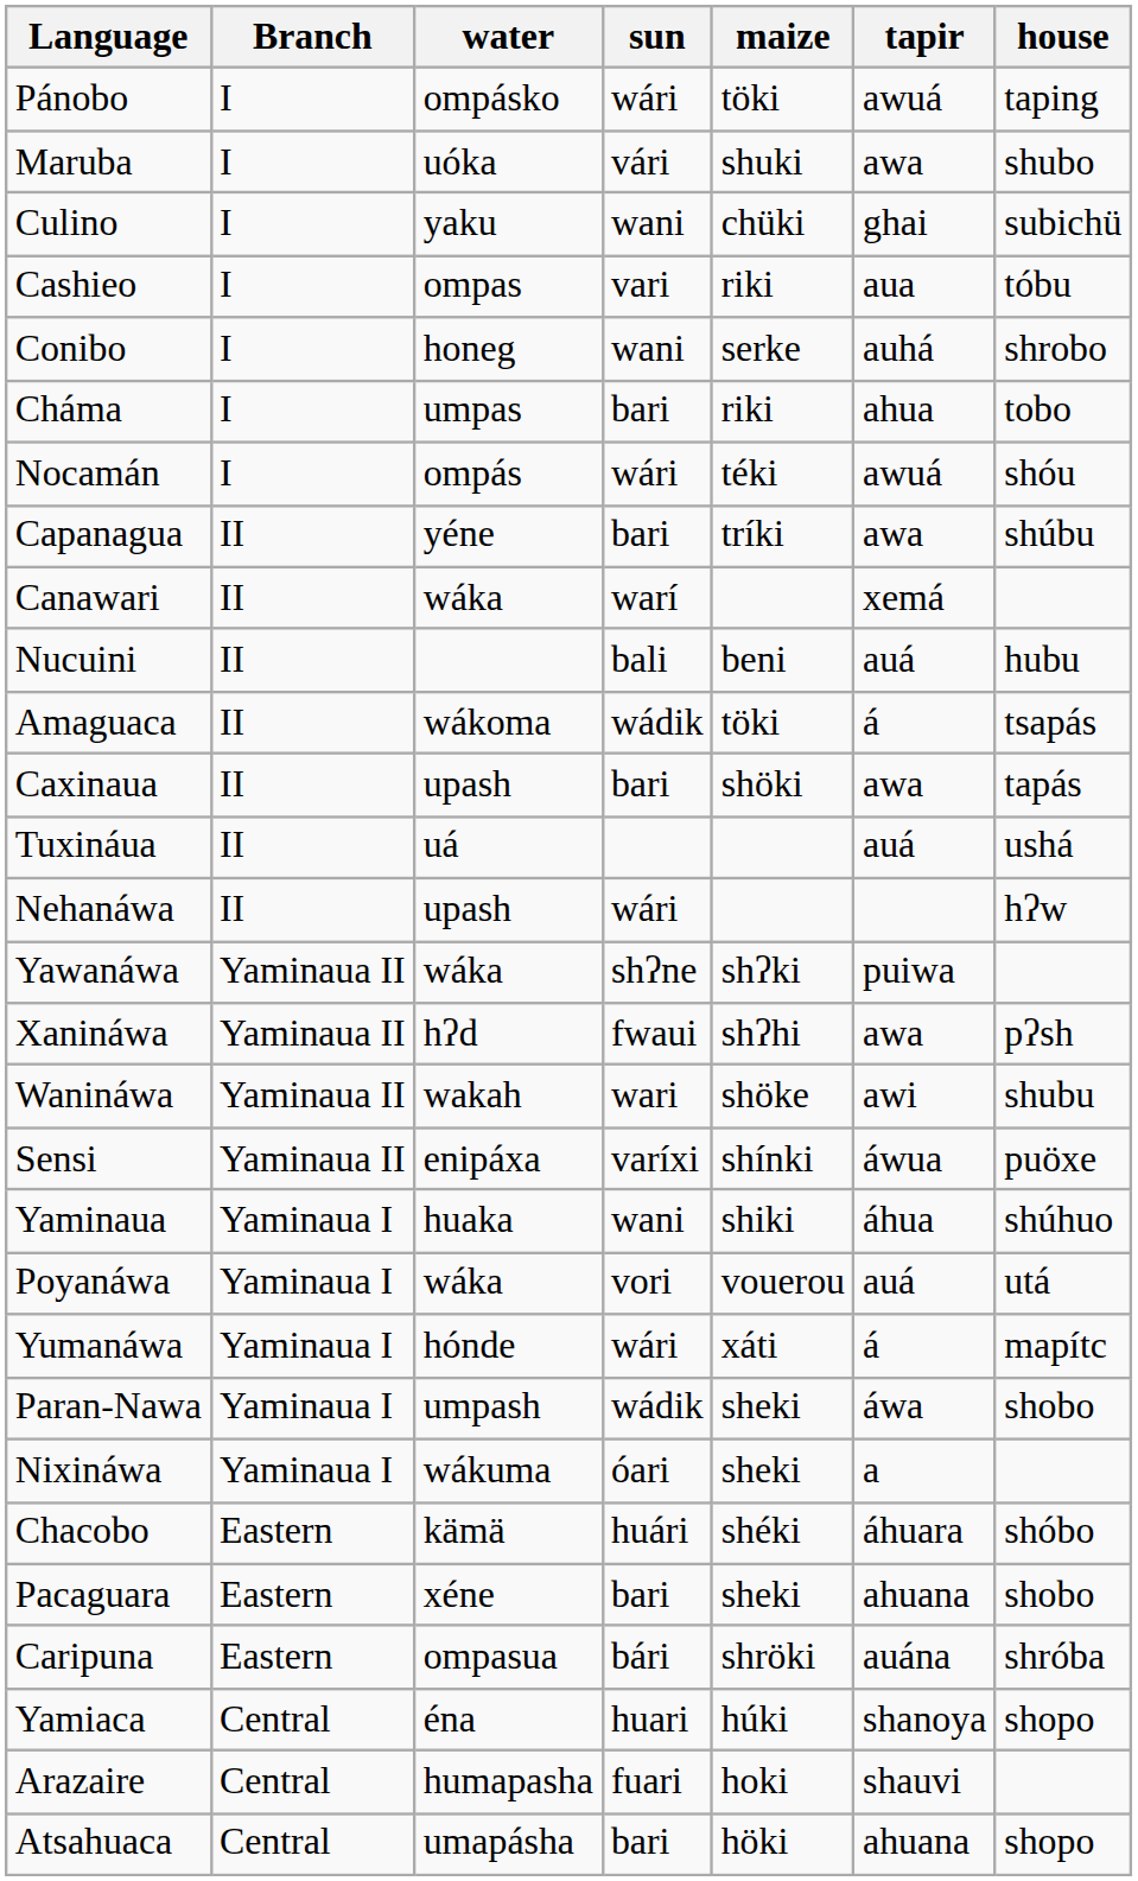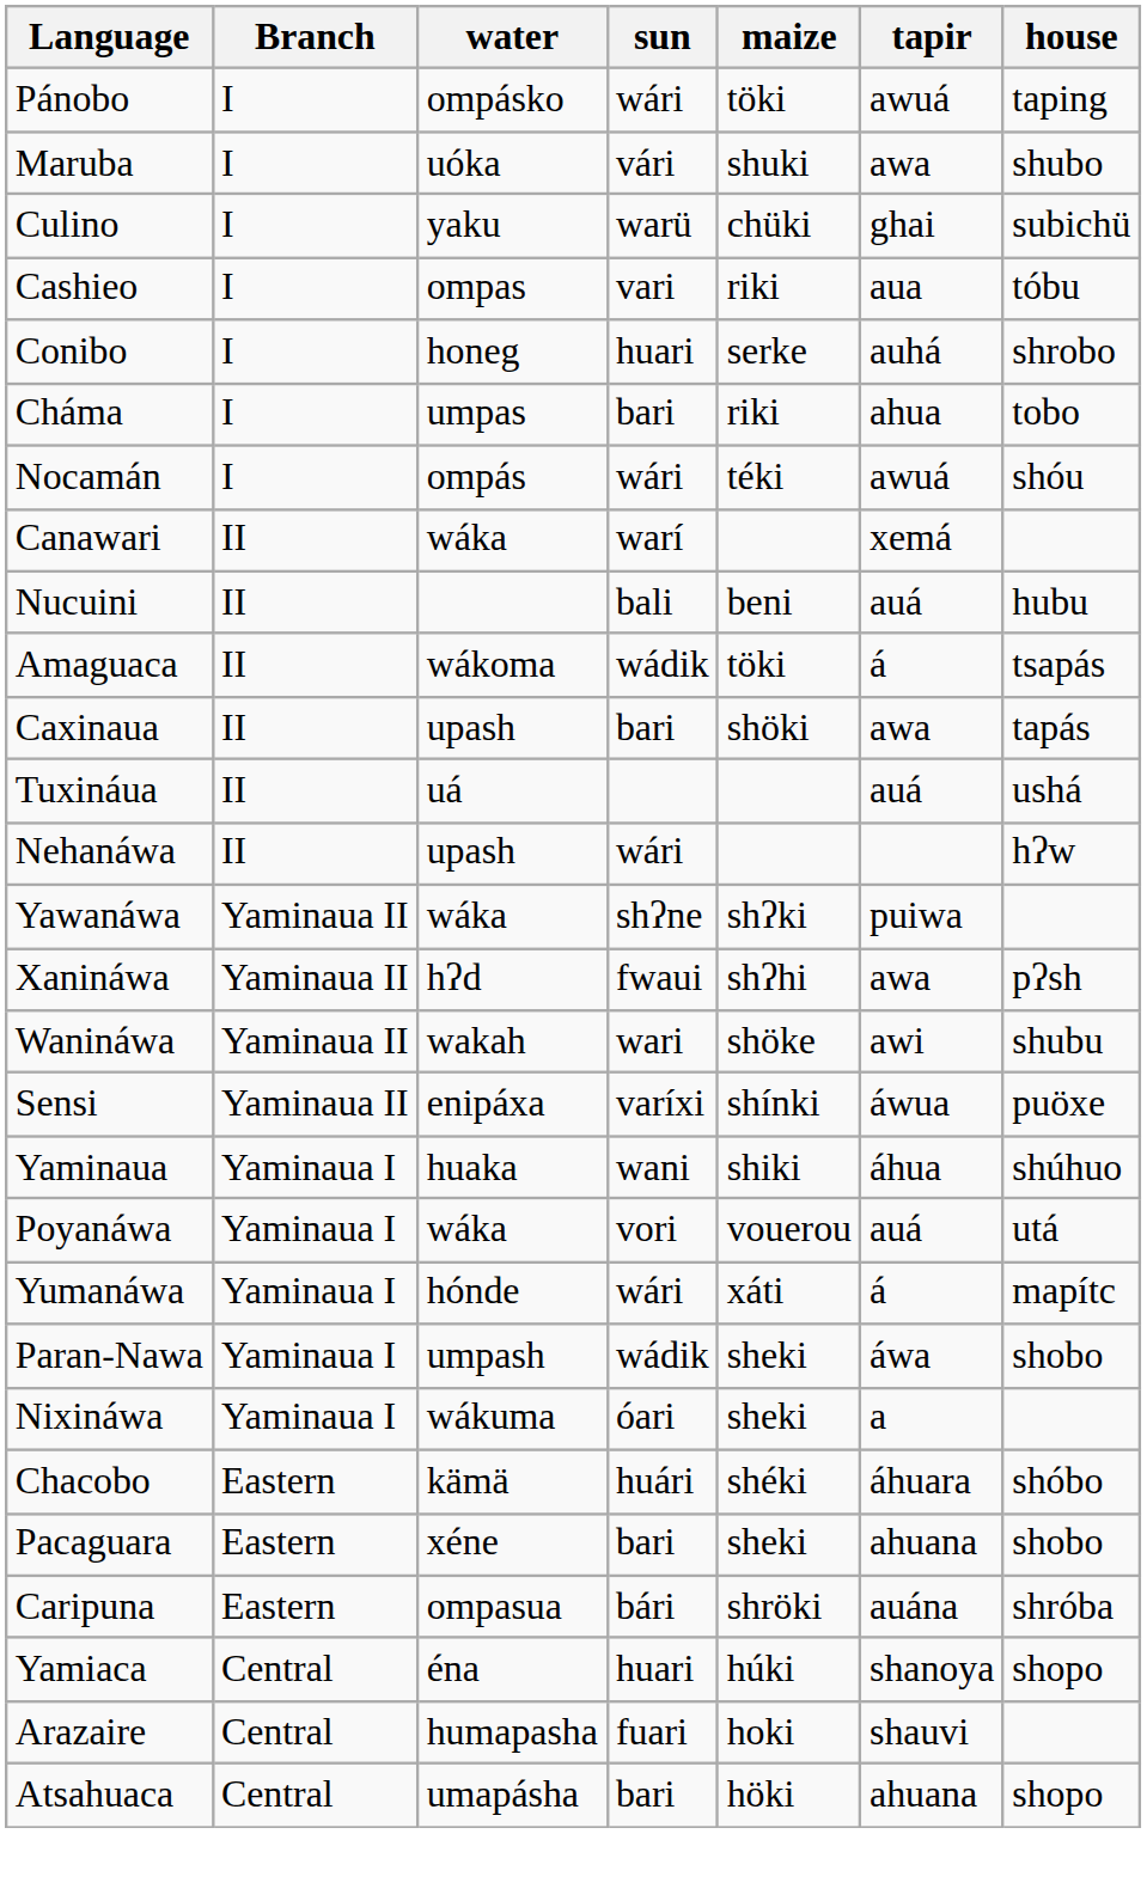Culino | sun: wani -> warü
Conibo | sun: wani -> huari
- row: Capanagua | II | yéne | bari | tríki | awa | shúbu
